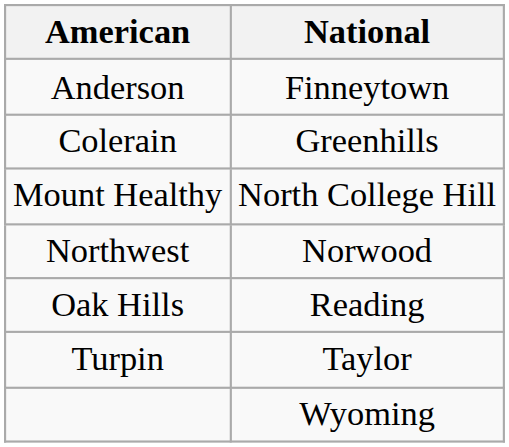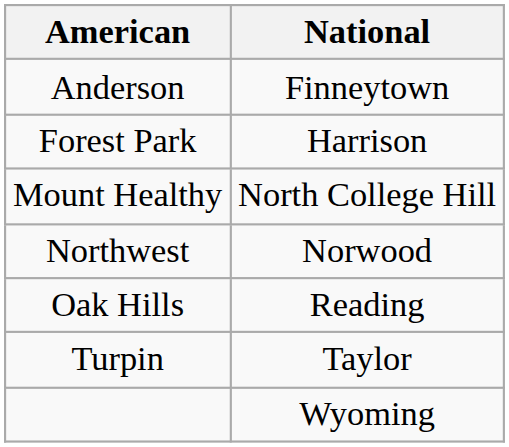- row: Colerain | Greenhills
+ row: Forest Park | Harrison
